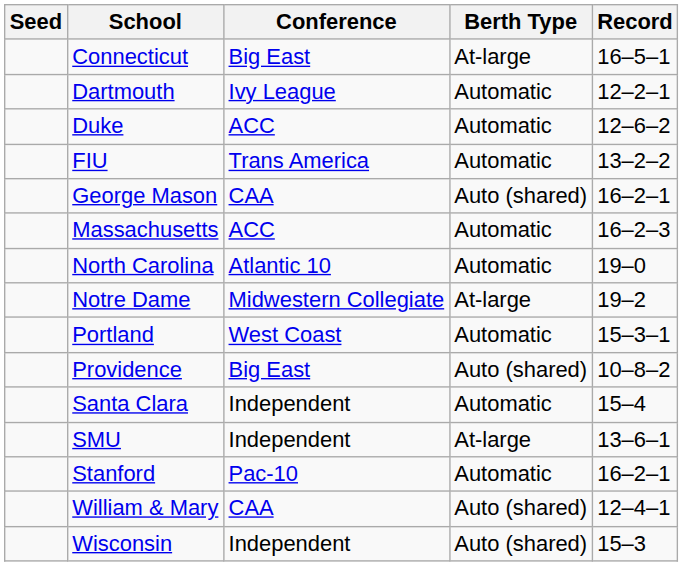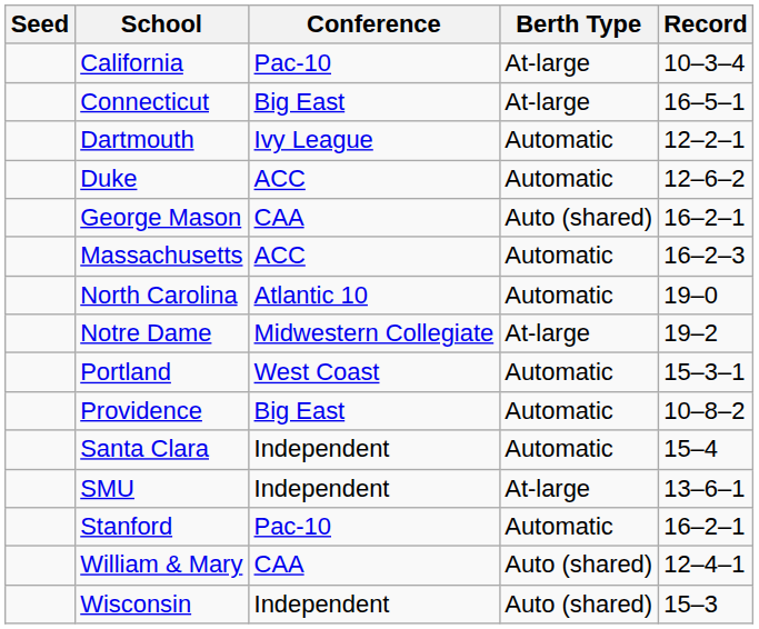+ row: California | Pac-10 | At-large | 10–3–4
- row: FIU | Trans America | Automatic | 13–2–2
Providence | Berth Type: Auto (shared) -> Automatic
